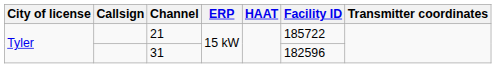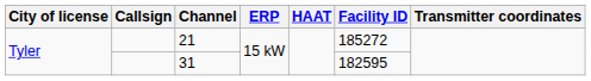21 | Facility ID: 185722 -> 185272
31 | Facility ID: 182596 -> 182595
